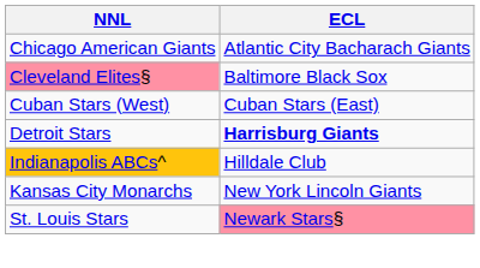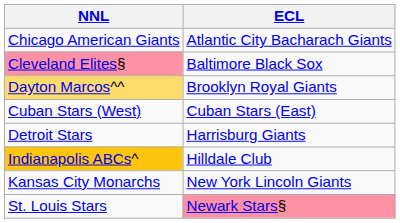+ row: Dayton Marcos^^ | Brooklyn Royal Giants
Detroit Stars | ECL: bold -> normal
